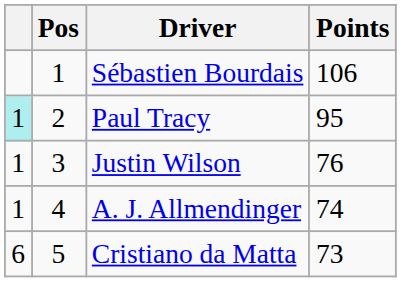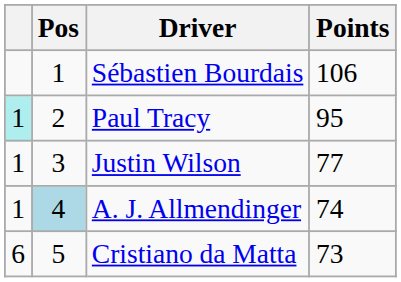Justin Wilson | Points: 76 -> 77
A. J. Allmendinger | Pos: no background -> lightblue background
